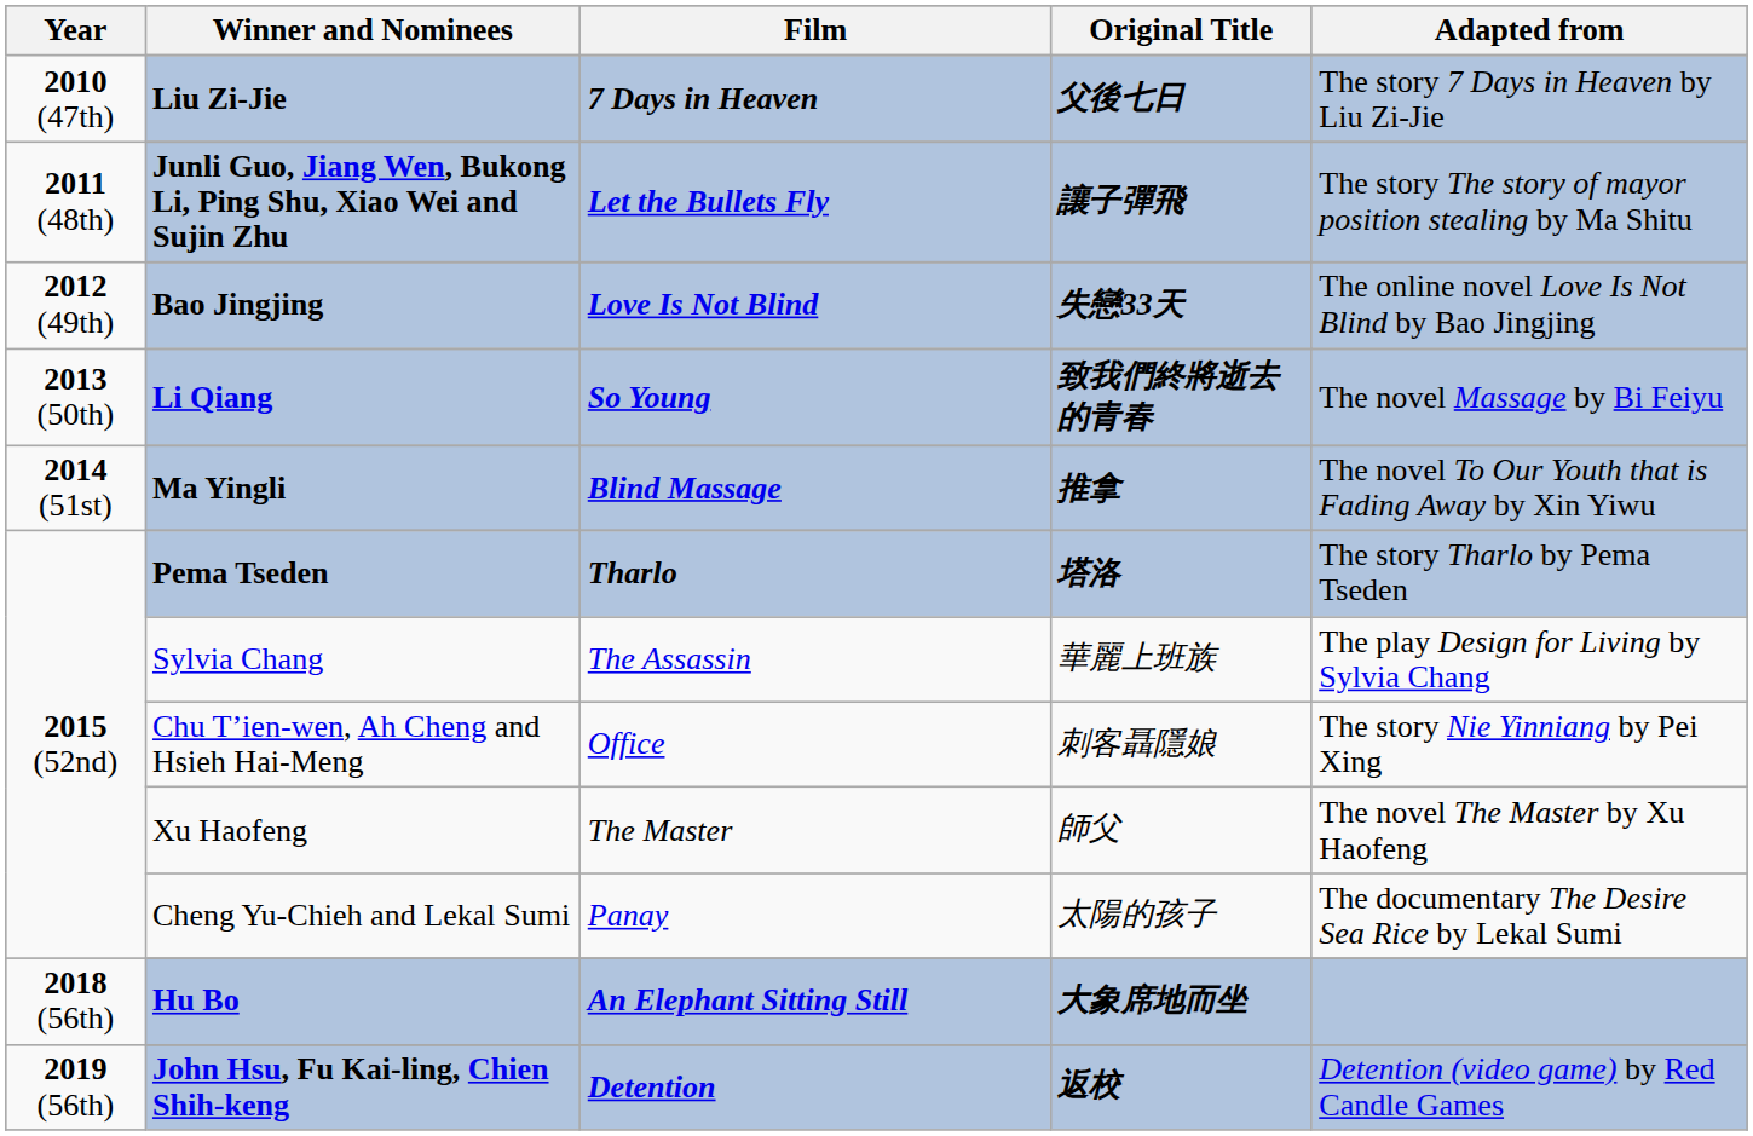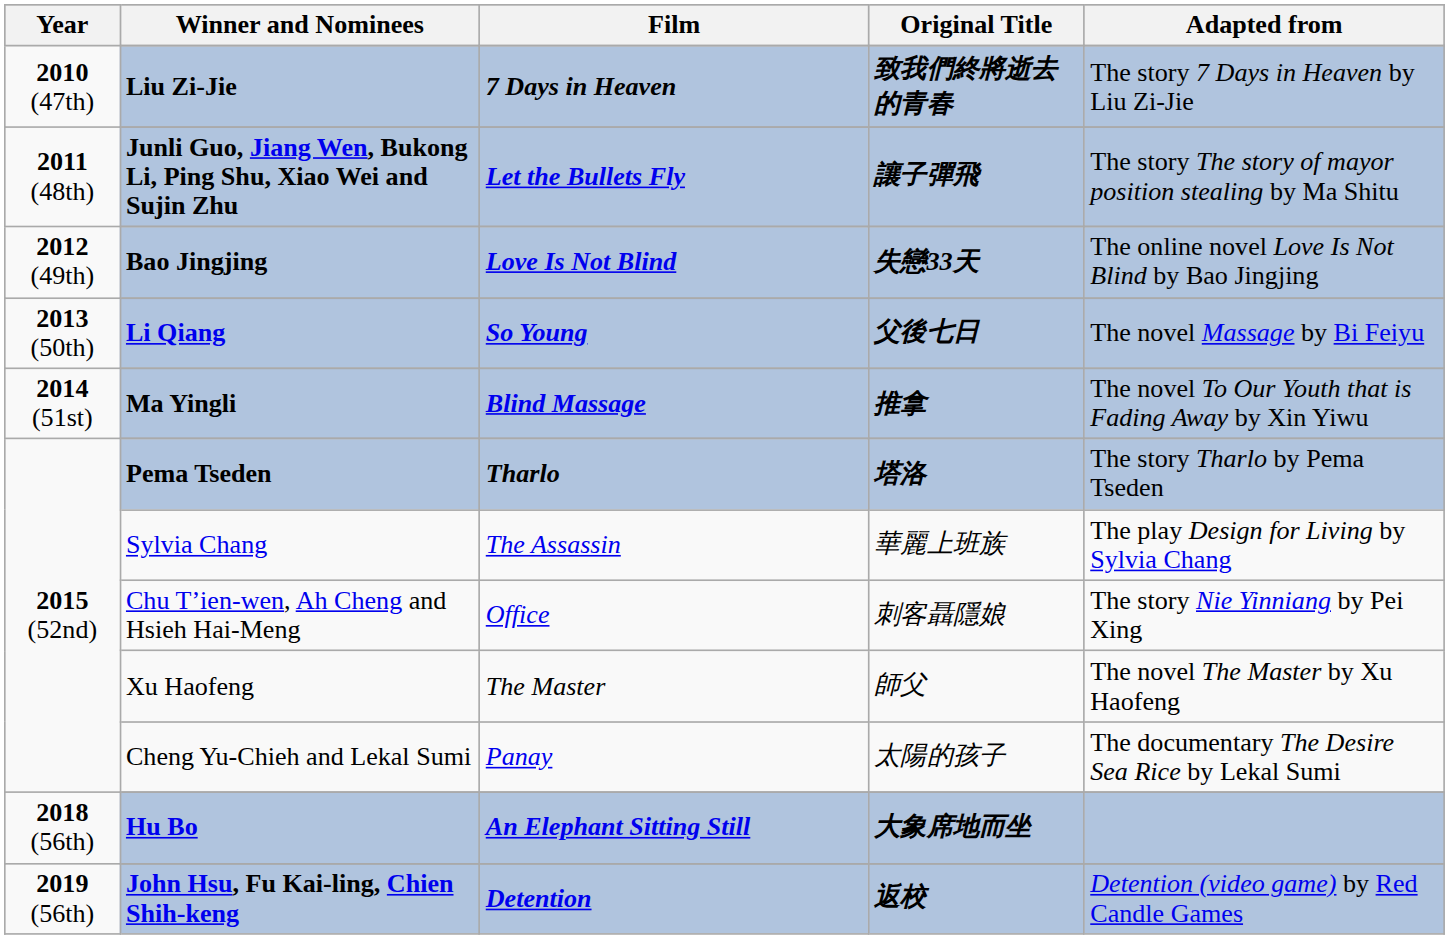Liu Zi-Jie | Original Title: 父後七日 -> 致我們終將逝去的青春
Li Qiang | Original Title: 致我們終將逝去的青春 -> 父後七日
